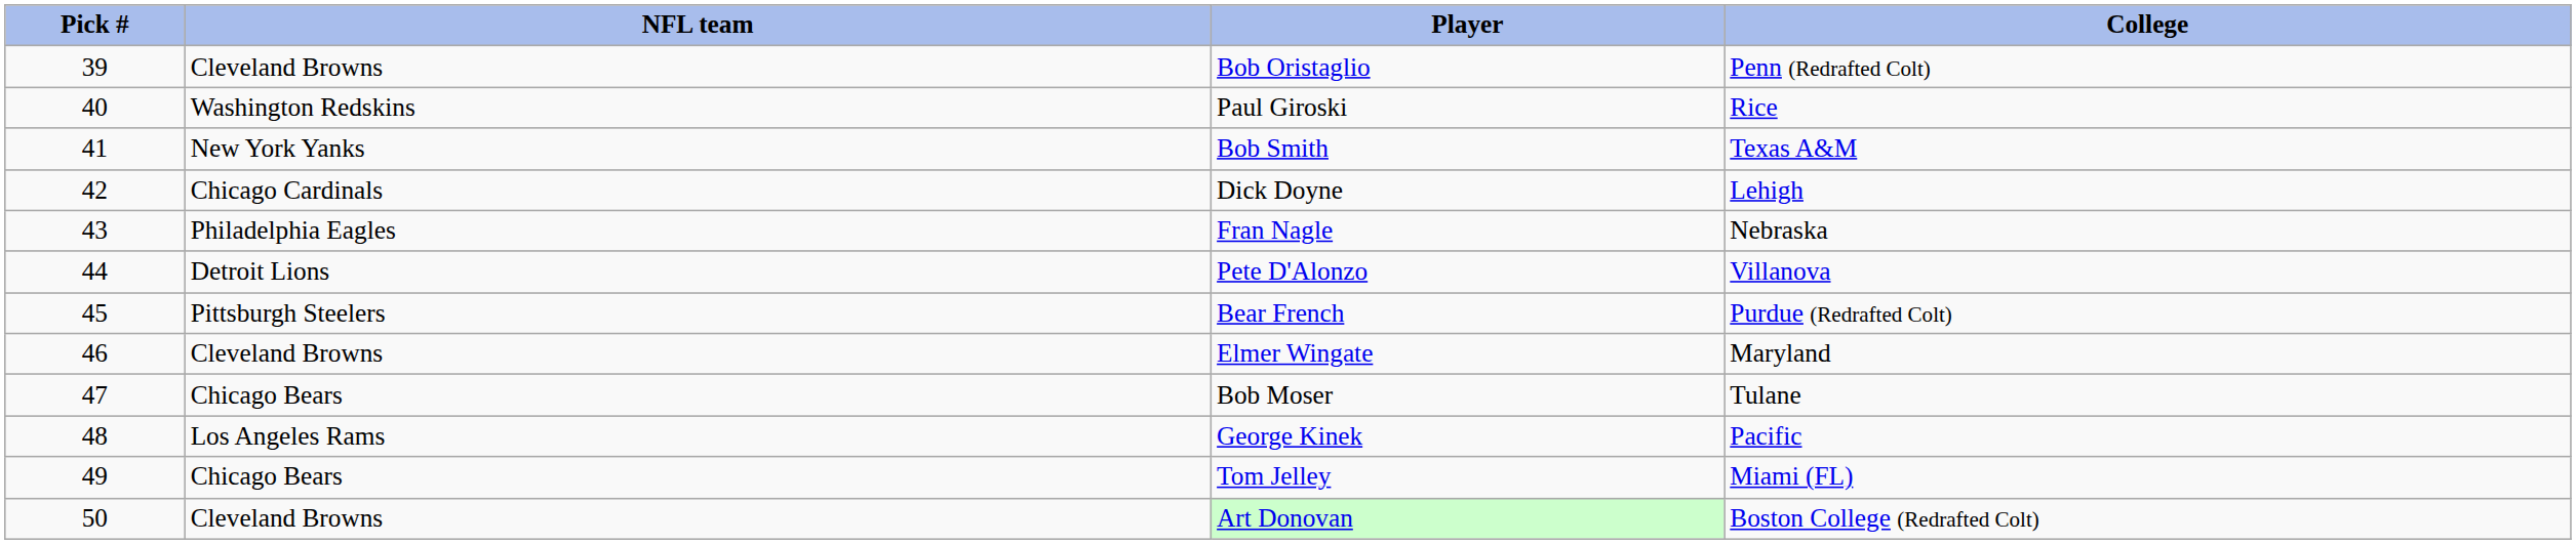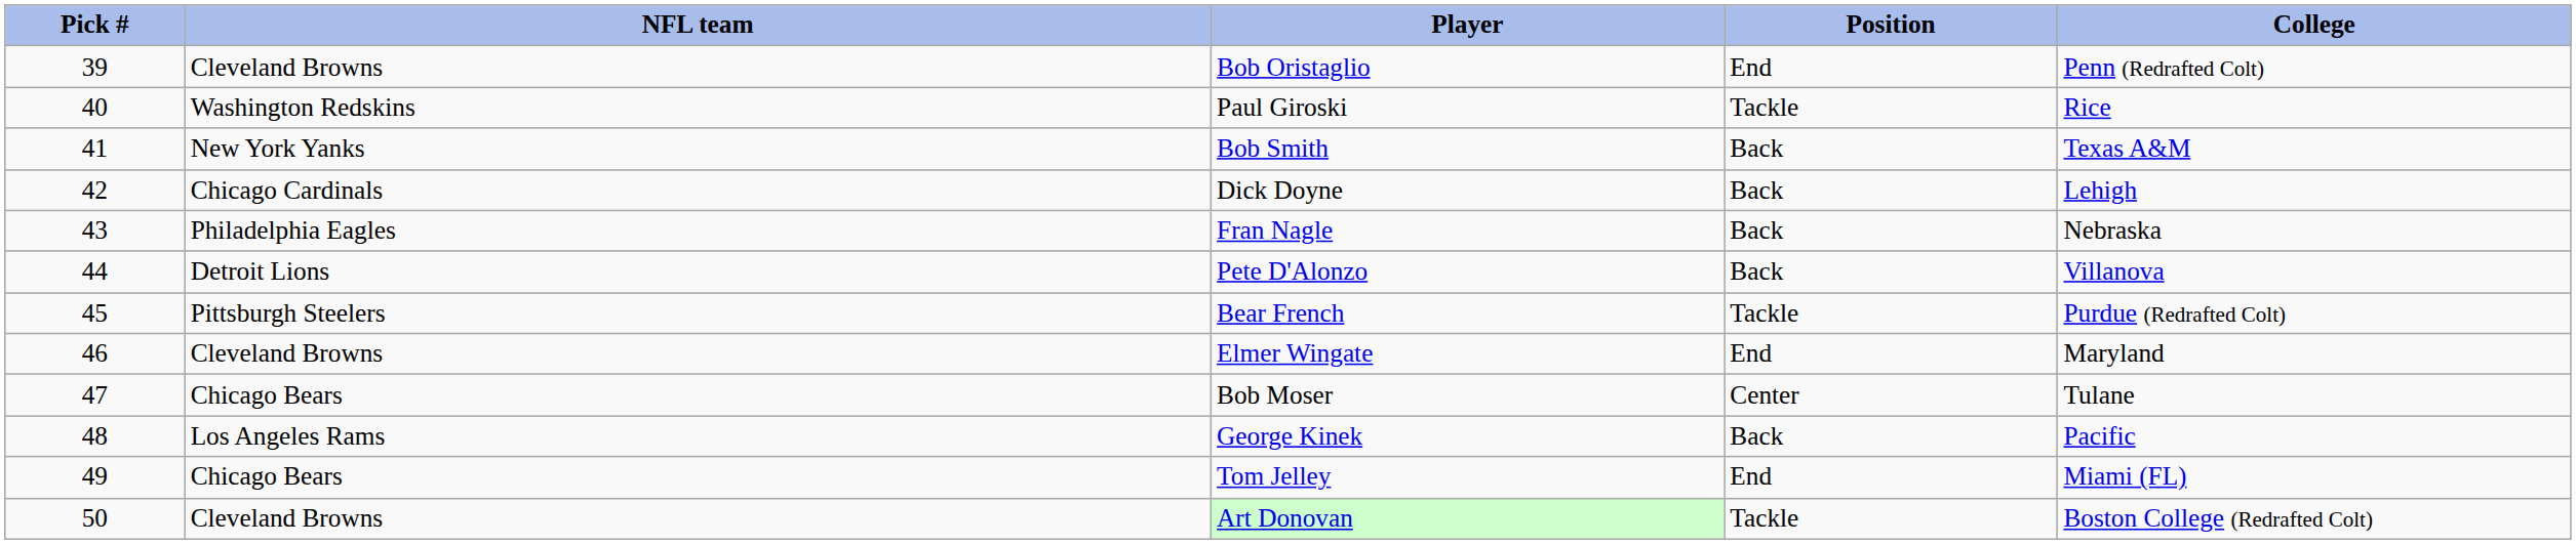+ column: Position | End | Tackle | Back | Back | Back | Back | Tackle | End | Center | Back | End | Tackle
